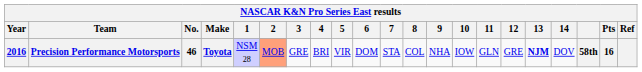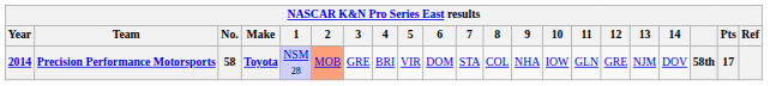Precision Performance Motorsports | Year: 2016 -> 2014
Precision Performance Motorsports | No.: 46 -> 58
Precision Performance Motorsports | 13: bold -> normal
Precision Performance Motorsports | Pts: 16 -> 17
